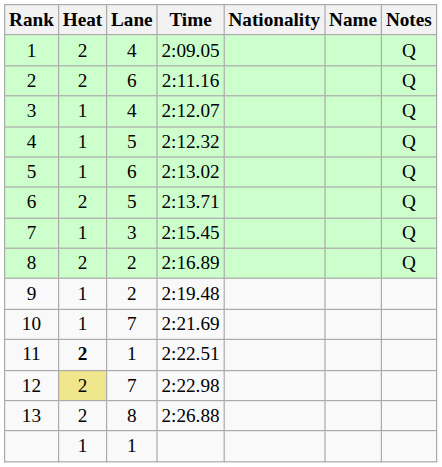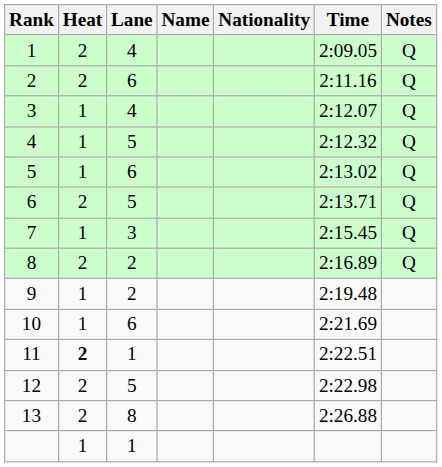columns swapped: Name <-> Time
10 | Lane: 7 -> 6
12 | Heat: khaki background -> no background
12 | Lane: 7 -> 5
